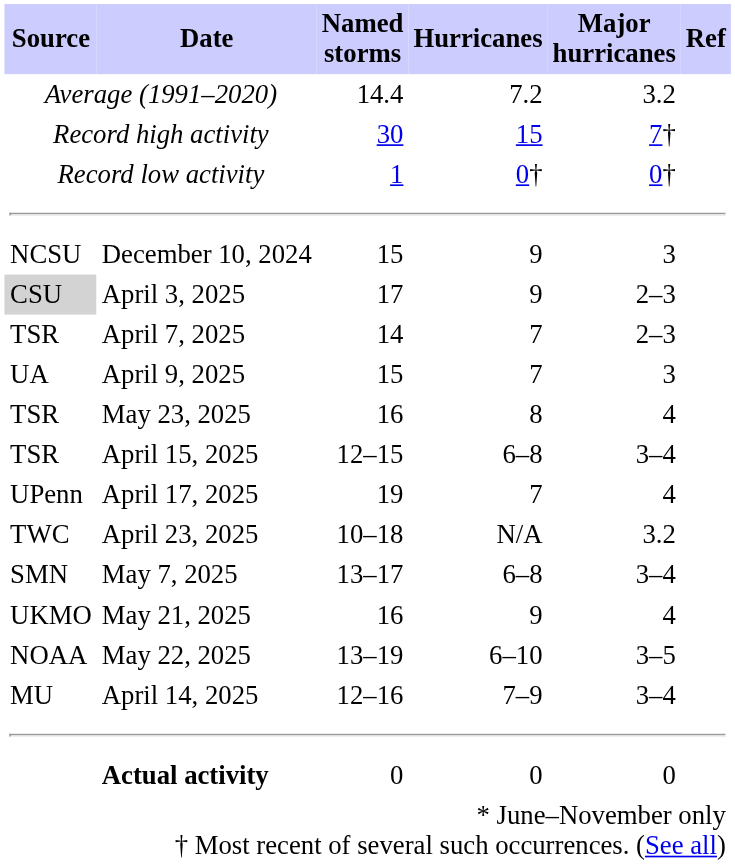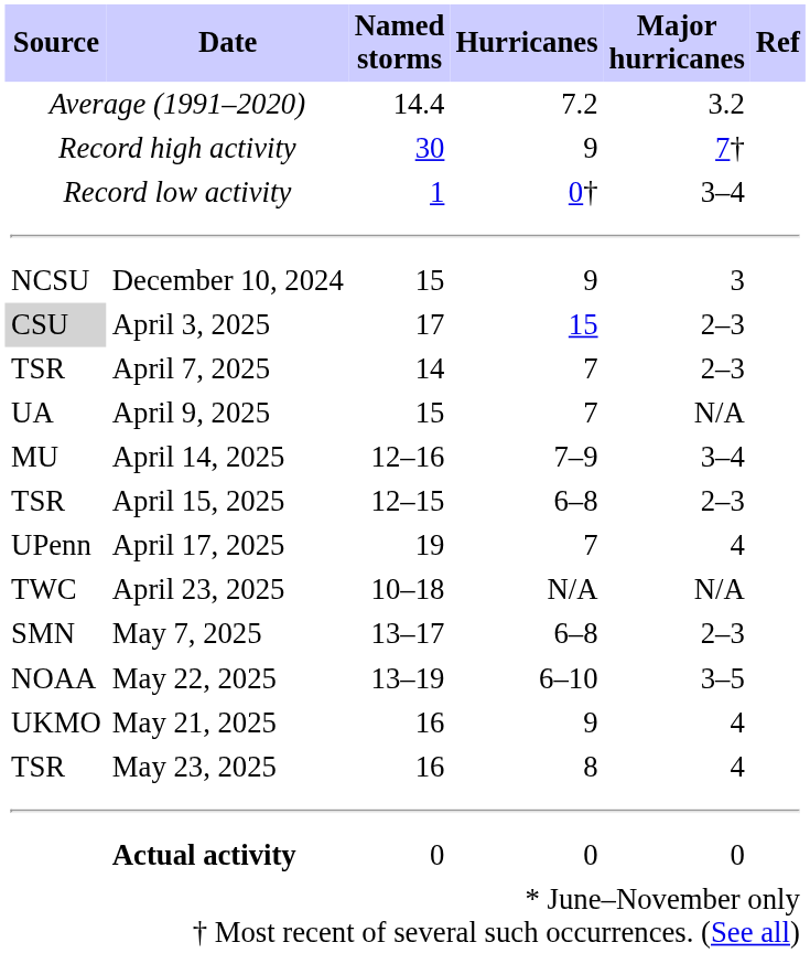Record high activity | Hurricanes: 15 -> 9
Record low activity | Major hurricanes: 0† -> 3–4
April 3, 2025 | Hurricanes: 9 -> 15
April 9, 2025 | Major hurricanes: 3 -> N/A
rows swapped: April 14, 2025 <-> May 23, 2025
April 15, 2025 | Major hurricanes: 3–4 -> 2–3
April 23, 2025 | Major hurricanes: 3.2 -> N/A
May 7, 2025 | Major hurricanes: 3–4 -> 2–3
rows swapped: May 21, 2025 <-> May 22, 2025
